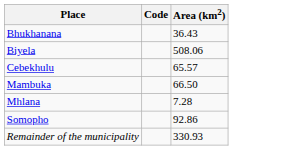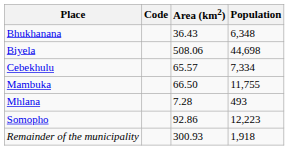+ column: Population | 6,348 | 44,698 | 7,334 | 11,755 | 493 | 12,223 | 1,918
Remainder of the municipality | Area (km2): 330.93 -> 300.93
